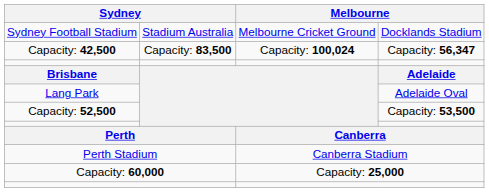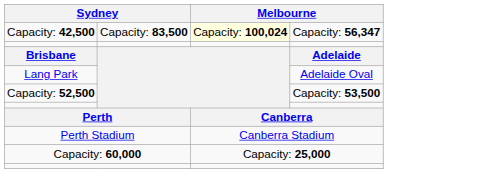- row: Sydney Football Stadium | Stadium Australia | Melbourne Cricket Ground | Docklands Stadium
Capacity: 42,500 | column 3: no background -> lightyellow background
